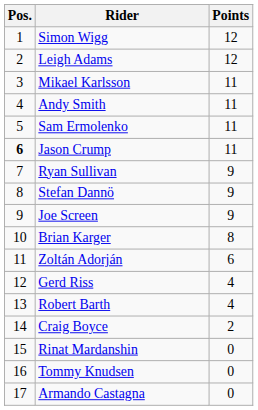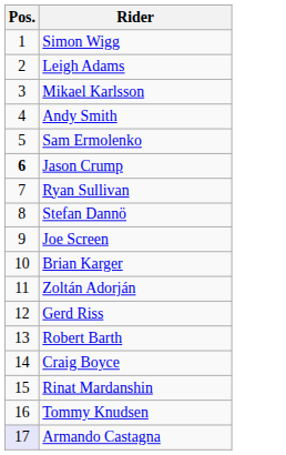- column: Points | 12 | 12 | 11 | 11 | 11 | 11 | 9 | 9 | 9 | 8 | 6 | 4 | 4 | 2 | 0 | 0 | 0
Armando Castagna | Pos.: no background -> lavender background
